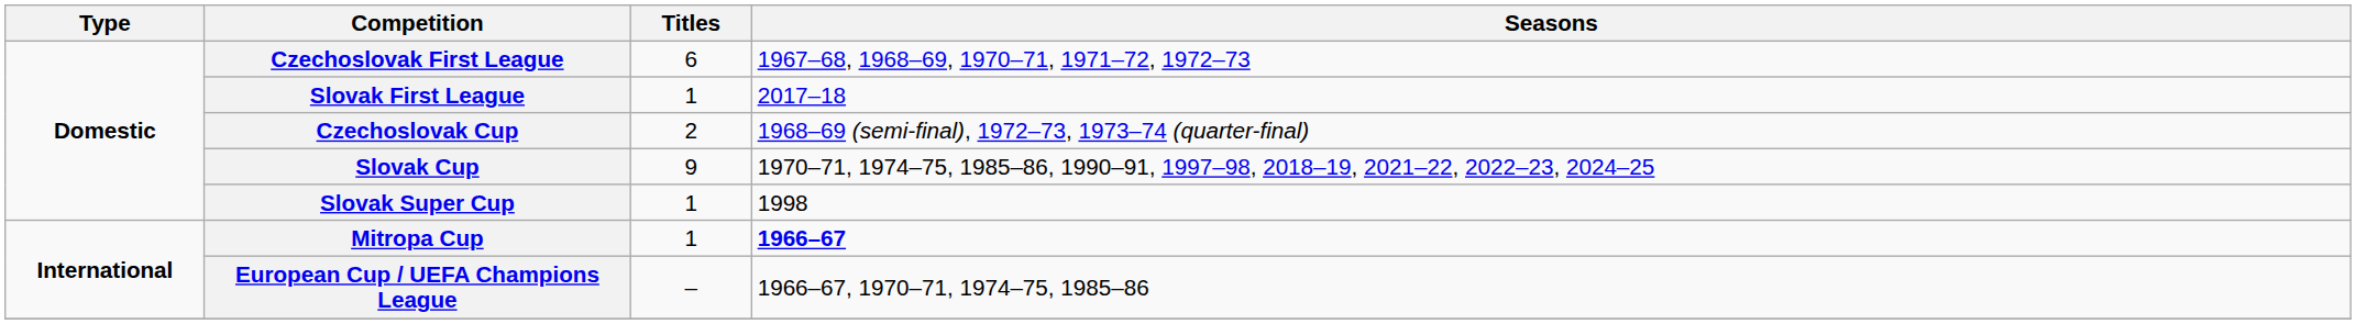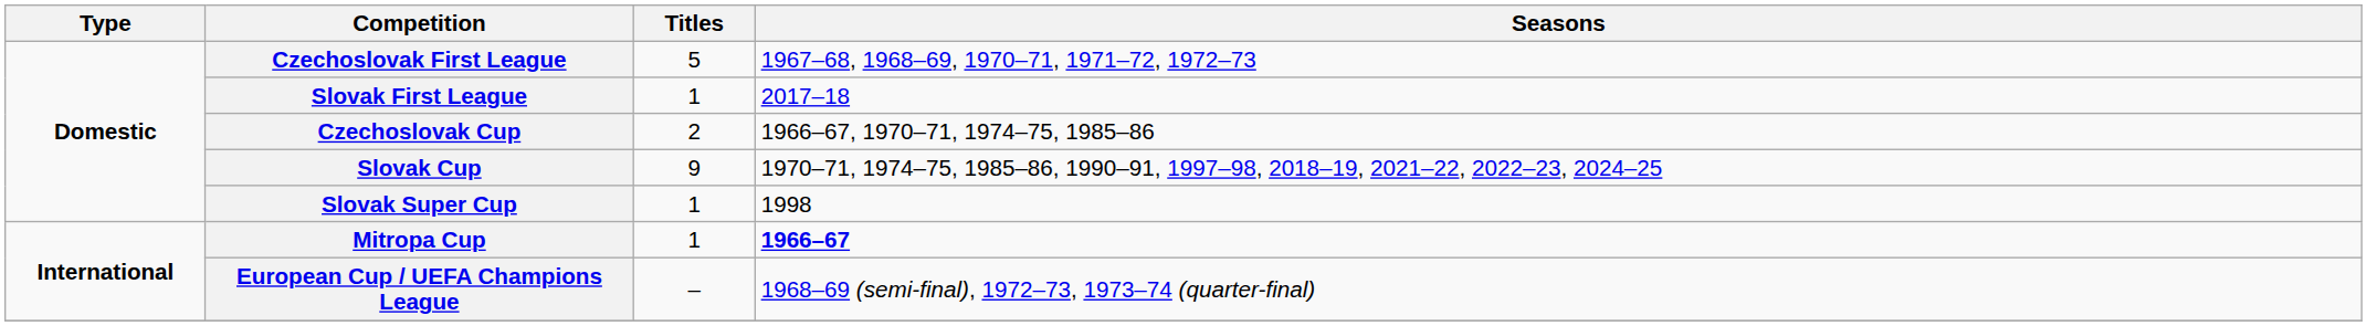Czechoslovak First League | Titles: 6 -> 5
Czechoslovak Cup | Seasons: 1968–69 (semi-final), 1972–73, 1973–74 (quarter-final) -> 1966–67, 1970–71, 1974–75, 1985–86
European Cup / UEFA Champions League | Seasons: 1966–67, 1970–71, 1974–75, 1985–86 -> 1968–69 (semi-final), 1972–73, 1973–74 (quarter-final)
